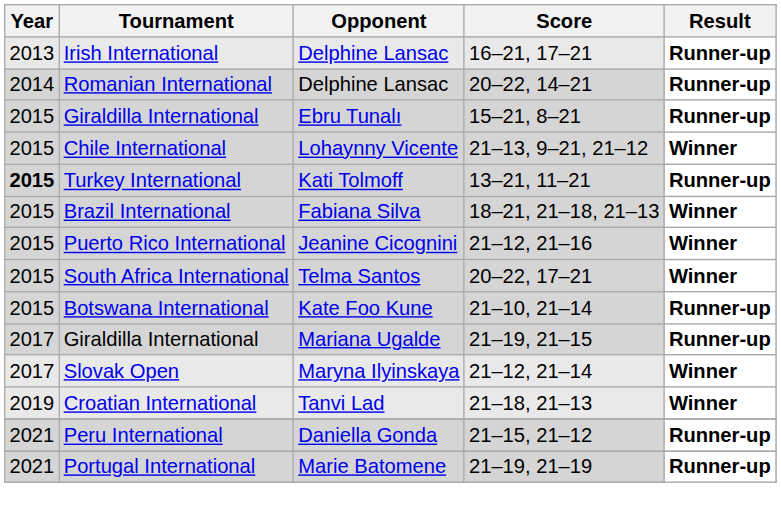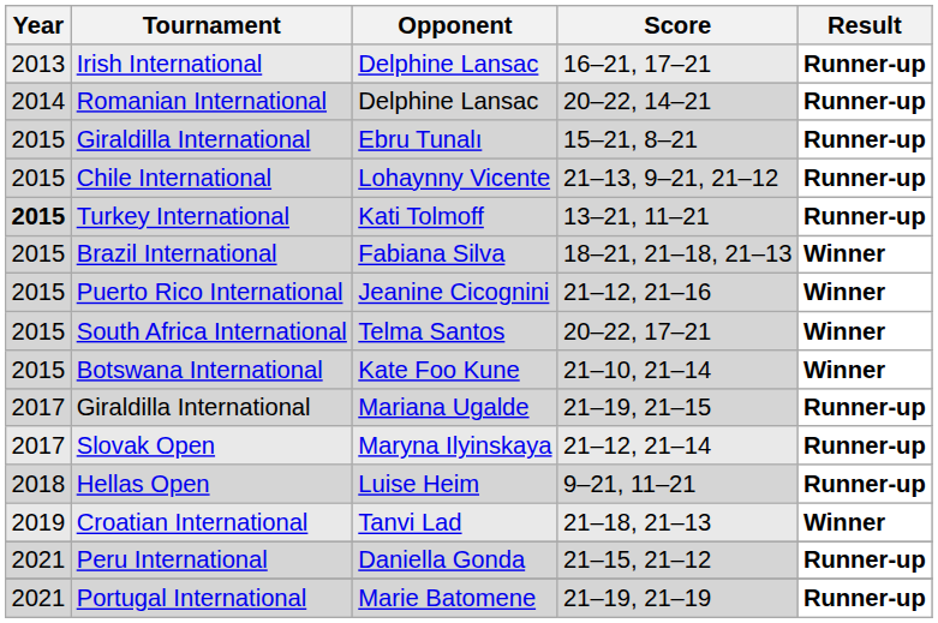Chile International | Result: Winner -> Runner-up
Botswana International | Result: Runner-up -> Winner
Slovak Open | Result: Winner -> Runner-up
+ row: 2018 | Hellas Open | Luise Heim | 9–21, 11–21 | Runner-up
